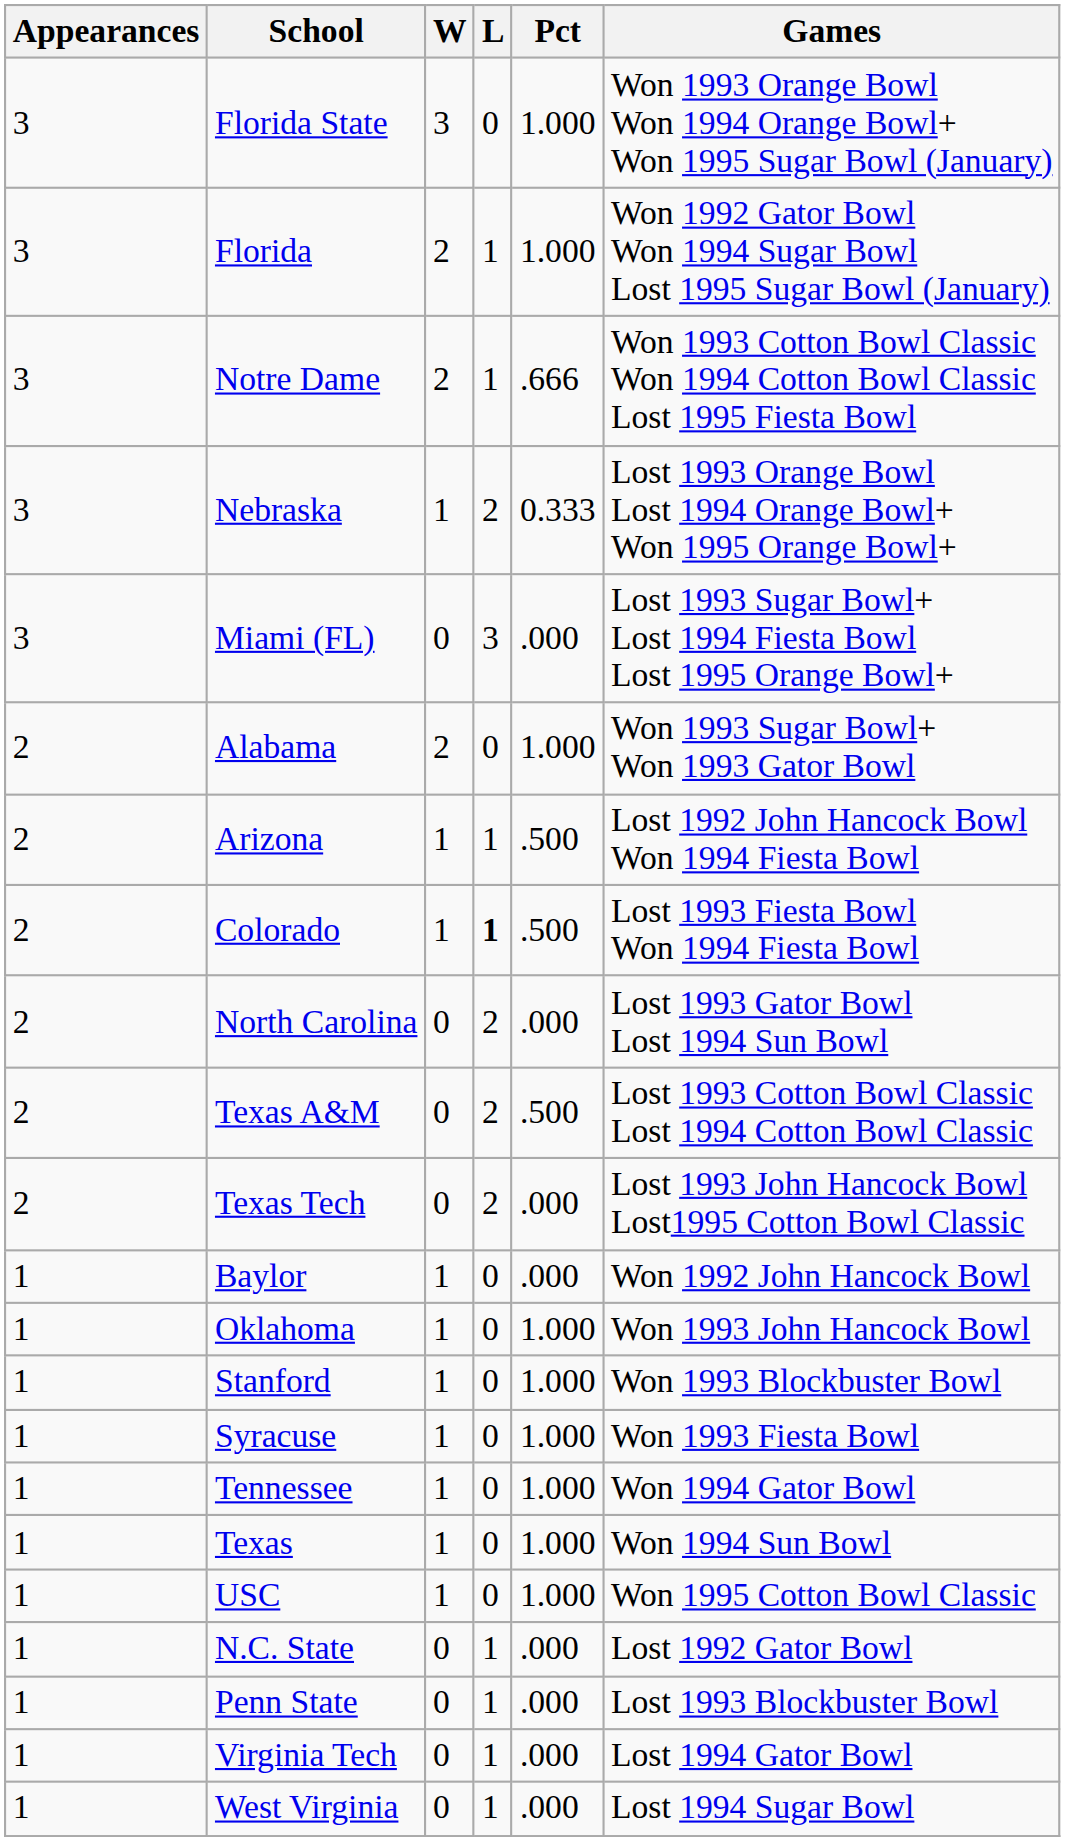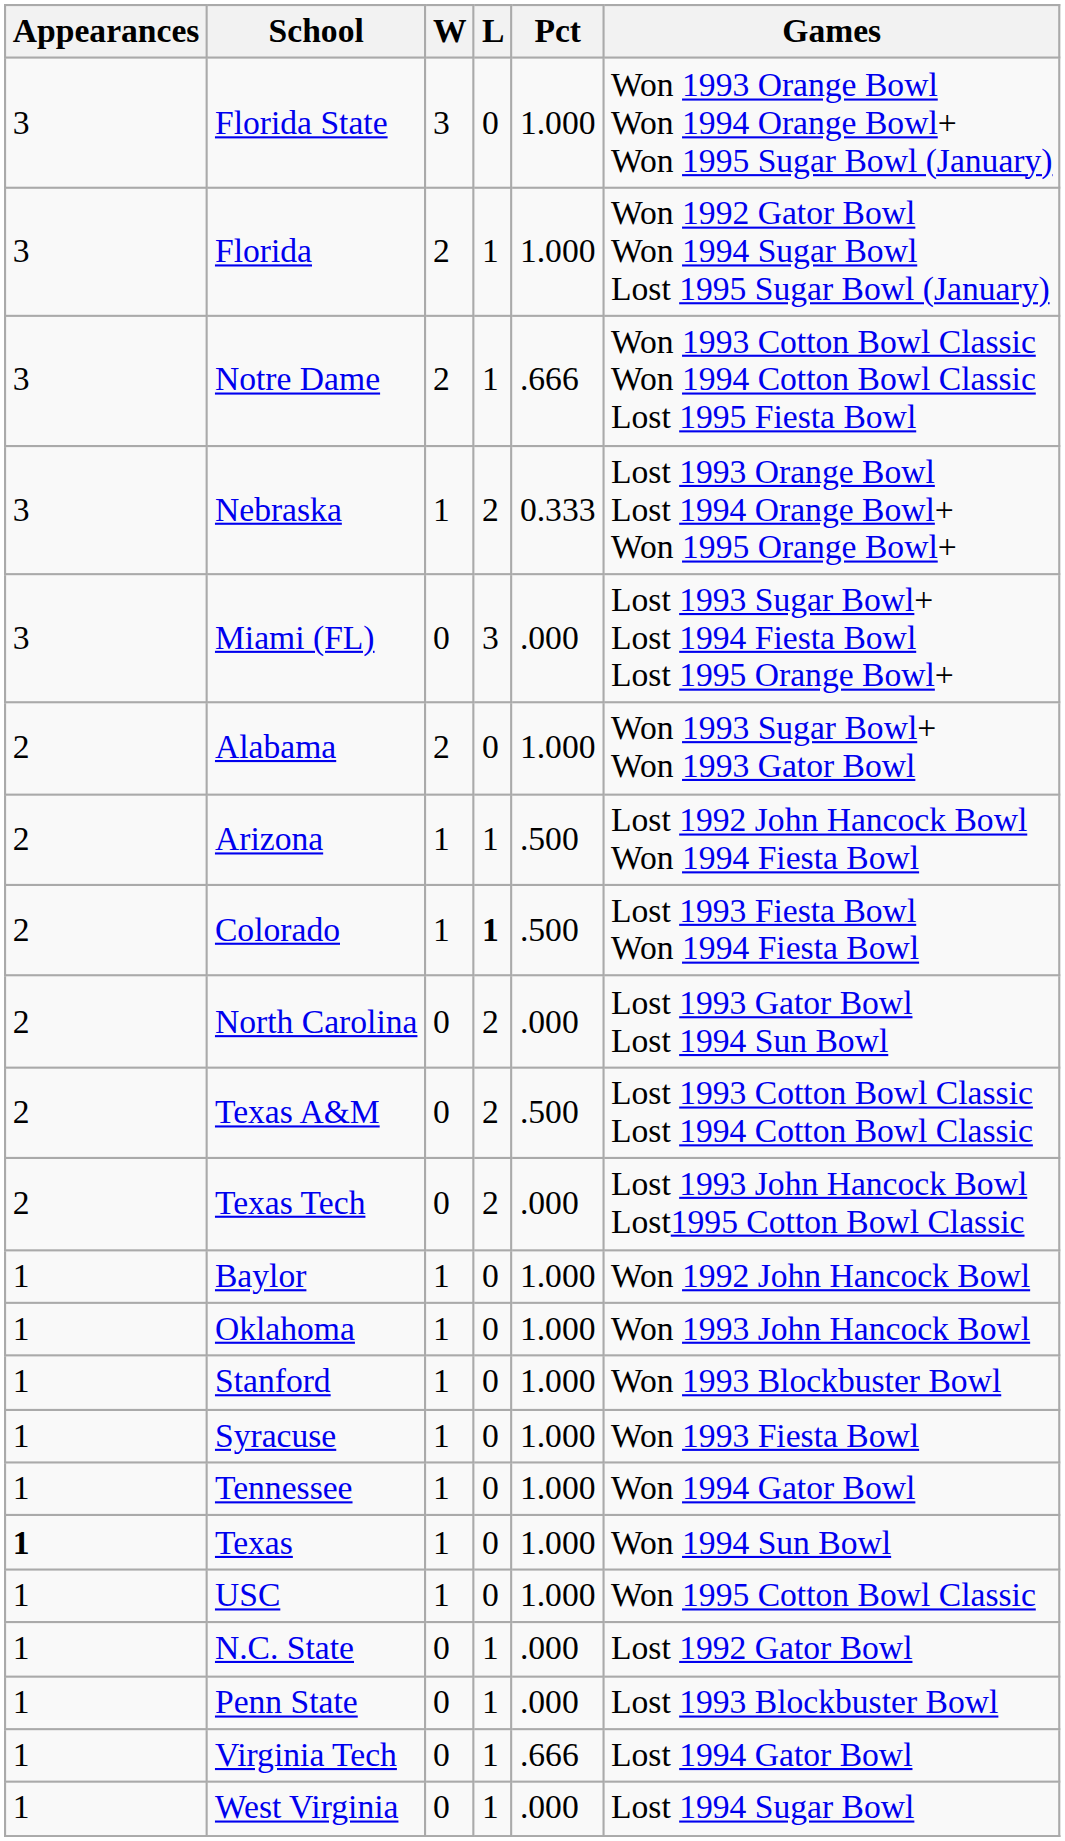Baylor | Pct: .000 -> 1.000
Texas | Appearances: normal -> bold
Virginia Tech | Pct: .000 -> .666
